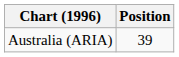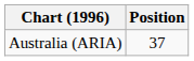Australia (ARIA) | Position: 39 -> 37
